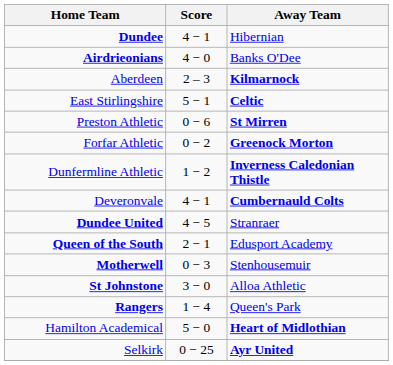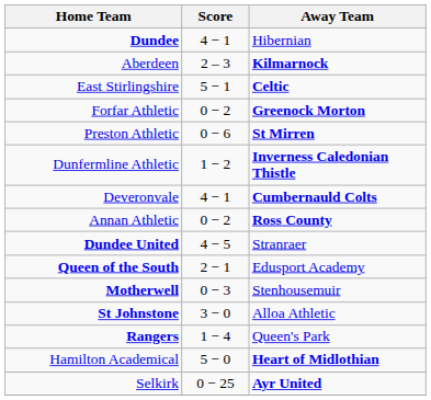- row: Airdrieonians | 4 − 0 | Banks O'Dee
rows swapped: Forfar Athletic <-> Preston Athletic
+ row: Annan Athletic | 0 − 2 | Ross County
